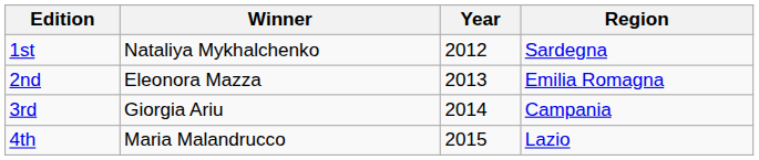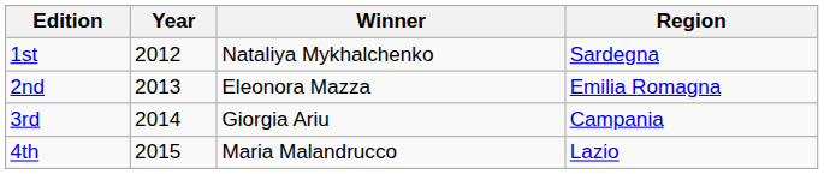columns swapped: Year <-> Winner
